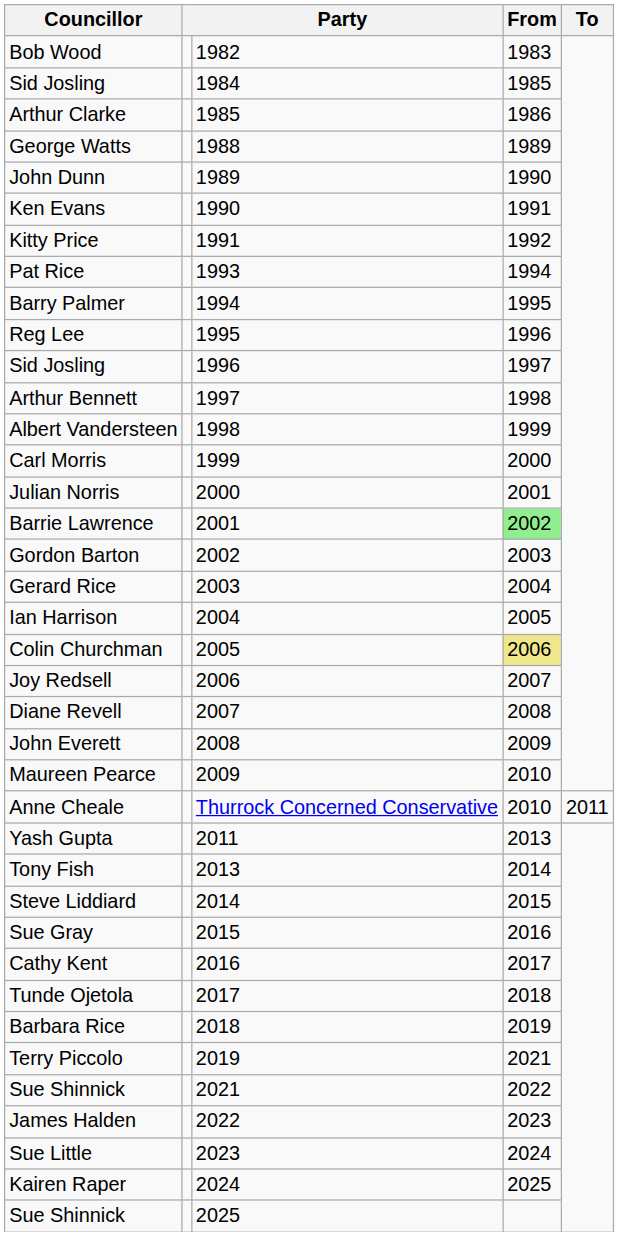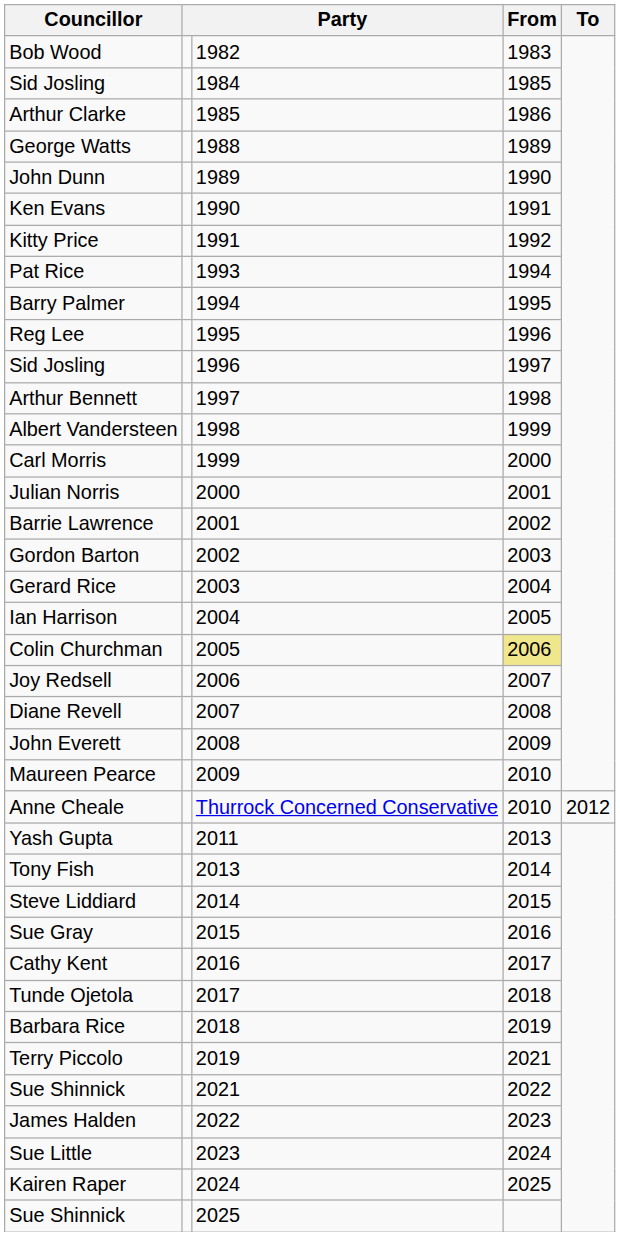Barrie Lawrence | From: lightgreen background -> no background
Anne Cheale | To: 2011 -> 2012
